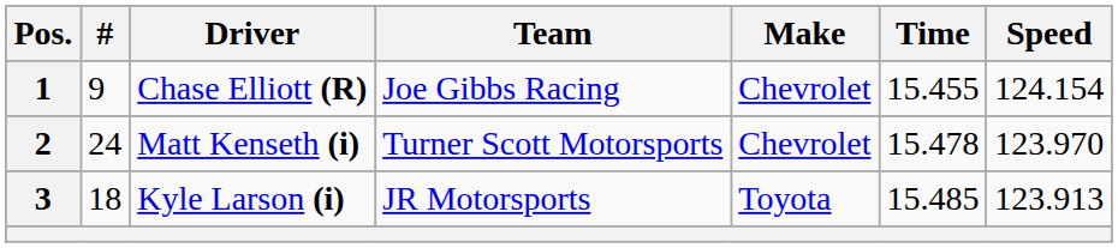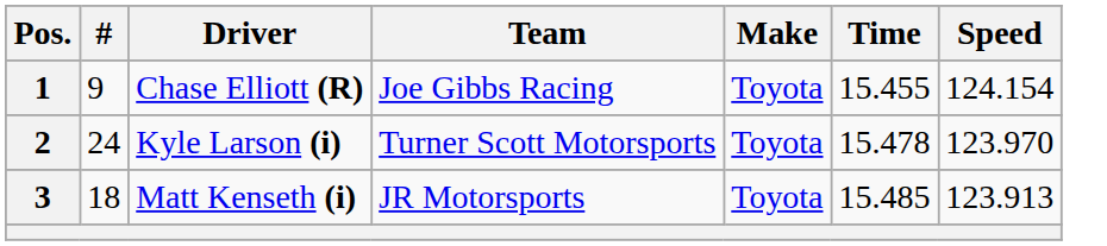1 | Make: Chevrolet -> Toyota
2 | Driver: Matt Kenseth (i) -> Kyle Larson (i)
2 | Make: Chevrolet -> Toyota
3 | Driver: Kyle Larson (i) -> Matt Kenseth (i)
